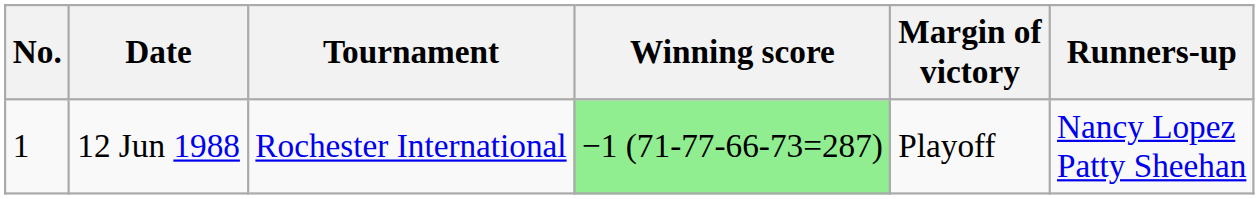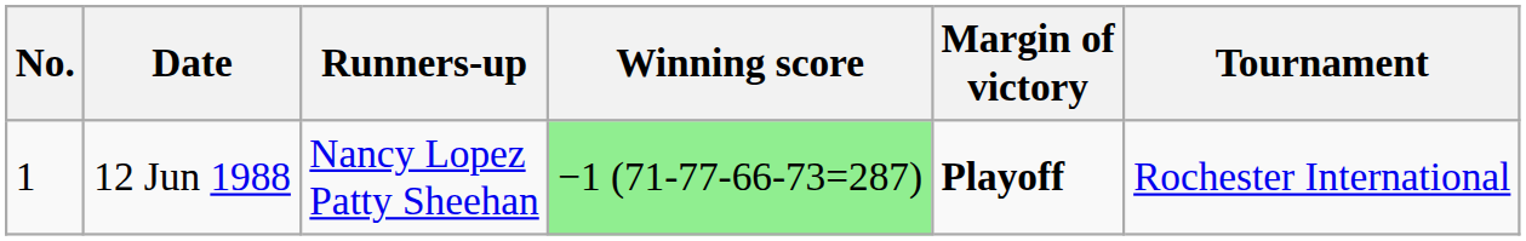columns swapped: Tournament <-> Runners-up
12 Jun 1988 | Margin of victory: normal -> bold
